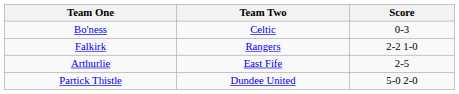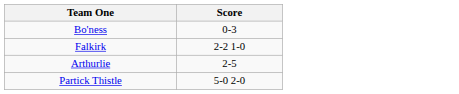- column: Team Two | Celtic | Rangers | East Fife | Dundee United
